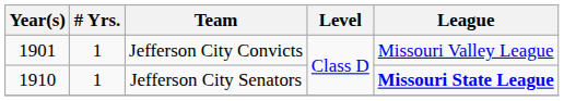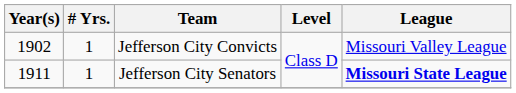Jefferson City Convicts | Year(s): 1901 -> 1902
Jefferson City Senators | Year(s): 1910 -> 1911
